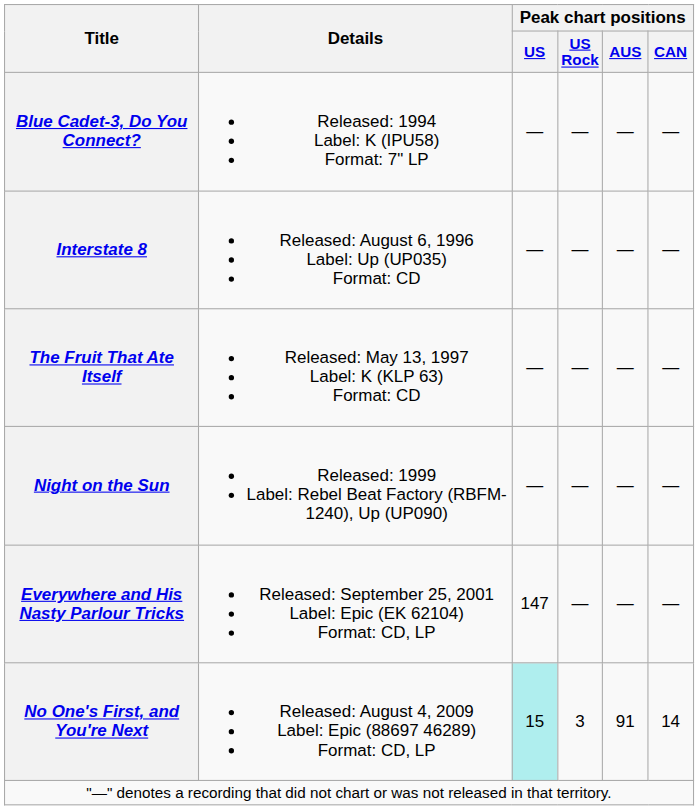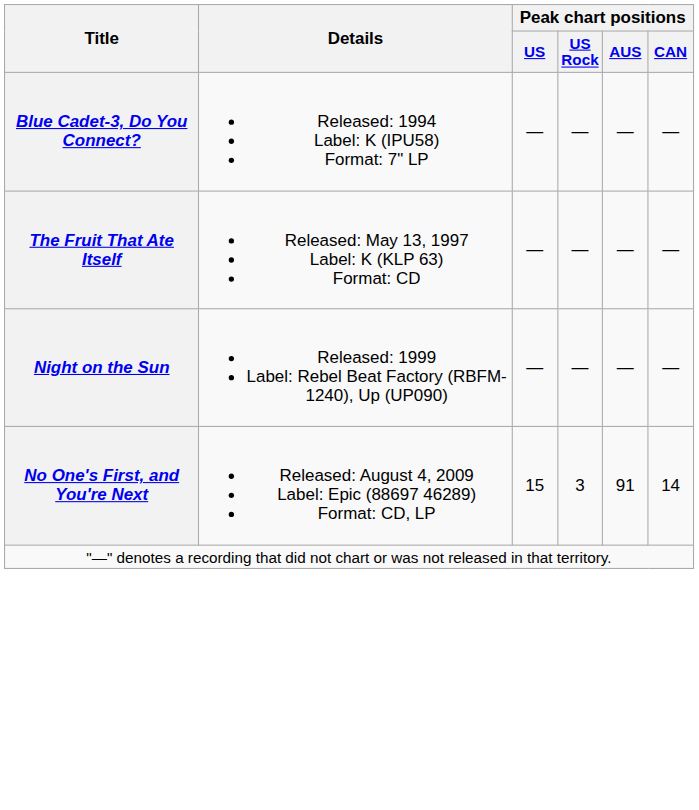- row: Interstate 8 | Released: August 6, 1996 Label: Up (UP035) Format: CD | — | — | — | —
- row: Everywhere and His Nasty Parlour Tricks | Released: September 25, 2001 Label: Epic (EK 62104) Format: CD, LP | 147 | — | — | —
No One's First, and You're Next | Peak chart positions / US: paleturquoise background -> no background
